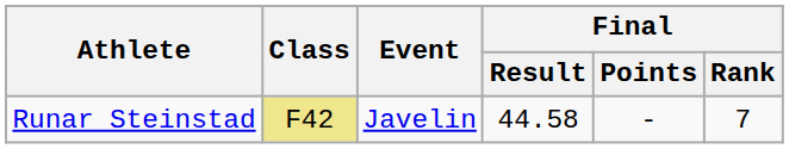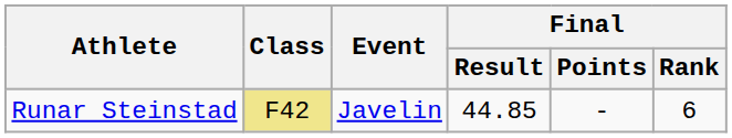Runar Steinstad | Final / Result: 44.58 -> 44.85
Runar Steinstad | Final / Rank: 7 -> 6
